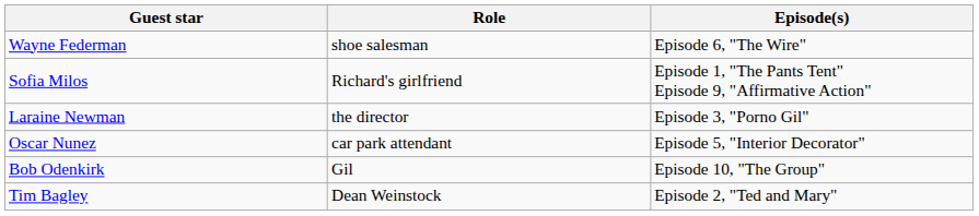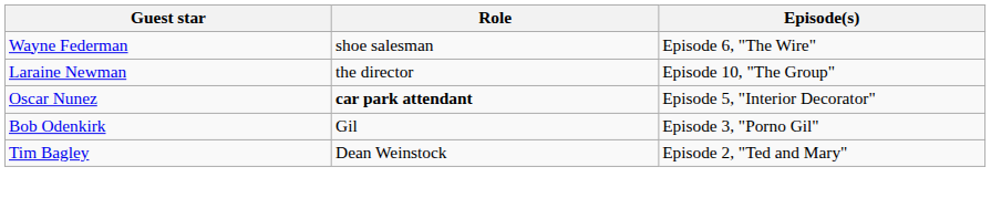- row: Sofia Milos | Richard's girlfriend | Episode 1, "The Pants Tent" Episode 9, "Affirmative Action"
Laraine Newman | Episode(s): Episode 3, "Porno Gil" -> Episode 10, "The Group"
Oscar Nunez | Role: normal -> bold
Bob Odenkirk | Episode(s): Episode 10, "The Group" -> Episode 3, "Porno Gil"
